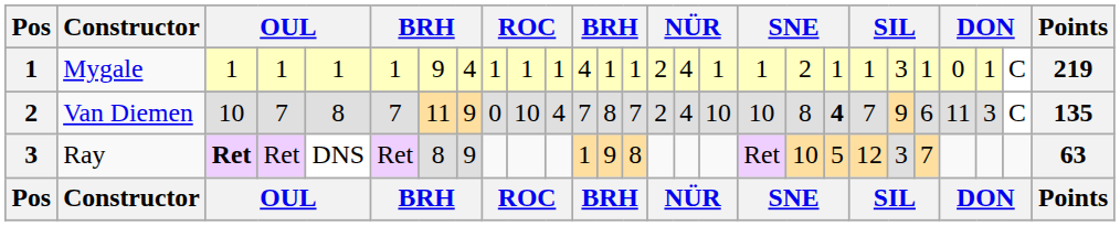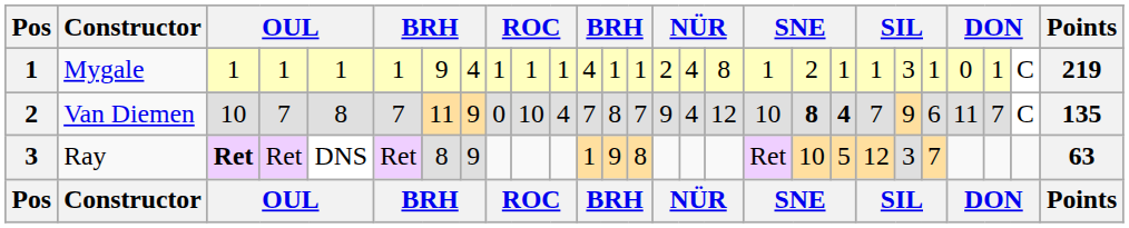Mygale | column 17: 1 -> 8
Van Diemen | column 15: 2 -> 9
Van Diemen | column 17: 10 -> 12
Van Diemen | column 19: normal -> bold
Van Diemen | column 25: 3 -> 7
